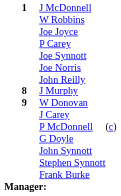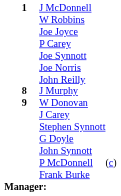rows swapped: P McDonnell <-> Stephen Synnott
